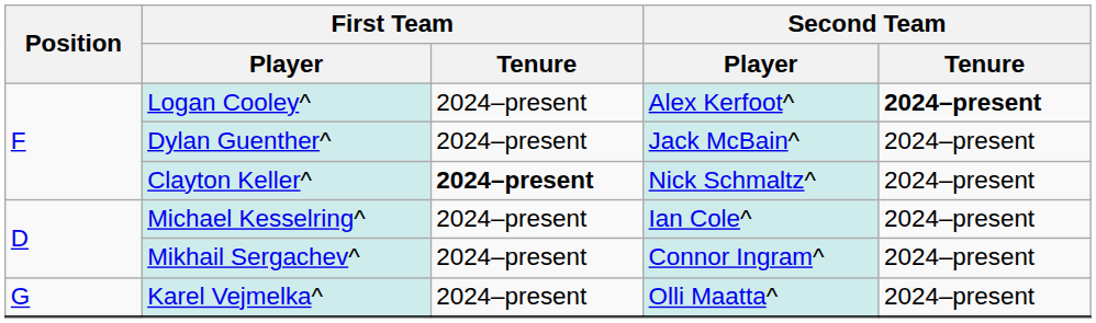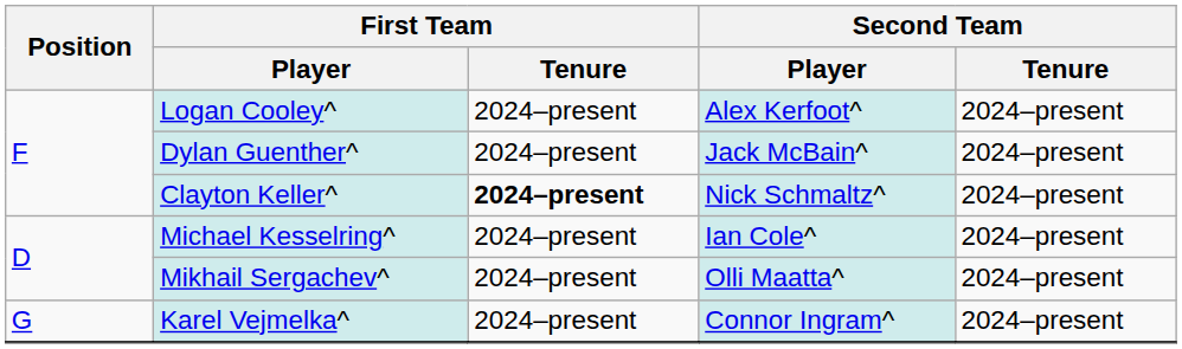Logan Cooley^ | Second Team / Tenure: bold -> normal
Mikhail Sergachev^ | Second Team / Player: Connor Ingram^ -> Olli Maatta^
Karel Vejmelka^ | Second Team / Player: Olli Maatta^ -> Connor Ingram^
